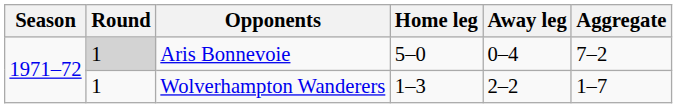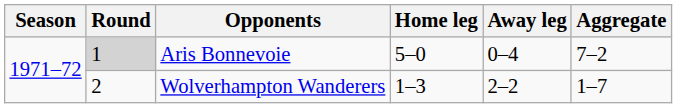Wolverhampton Wanderers | Round: 1 -> 2
